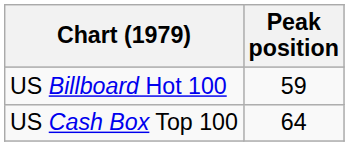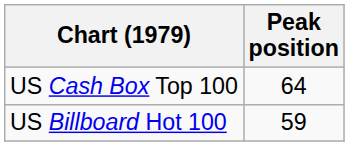rows swapped: US Billboard Hot 100 <-> US Cash Box Top 100
